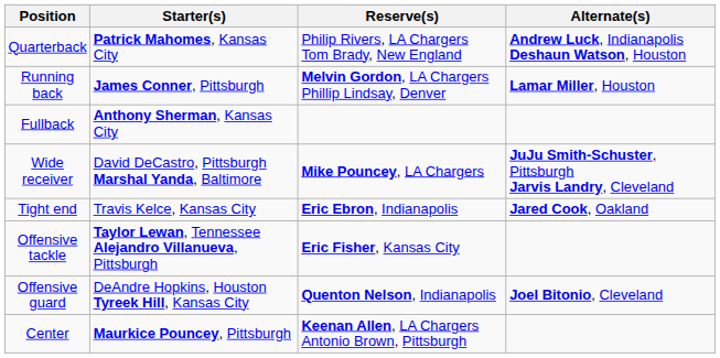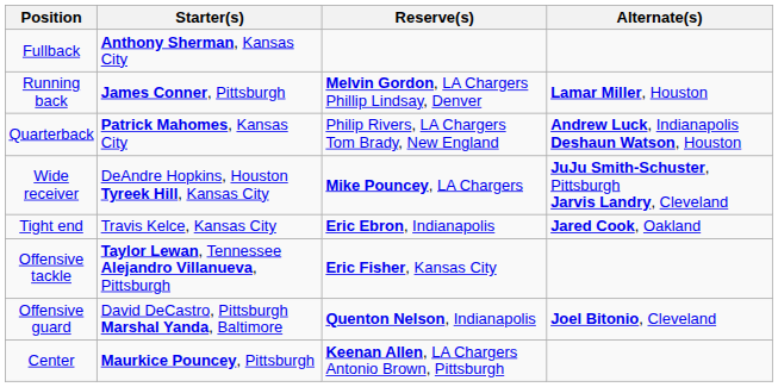rows swapped: Quarterback <-> Fullback
Wide receiver | Starter(s): David DeCastro, Pittsburgh Marshal Yanda, Baltimore -> DeAndre Hopkins, Houston Tyreek Hill, Kansas City
Offensive guard | Starter(s): DeAndre Hopkins, Houston Tyreek Hill, Kansas City -> David DeCastro, Pittsburgh Marshal Yanda, Baltimore
